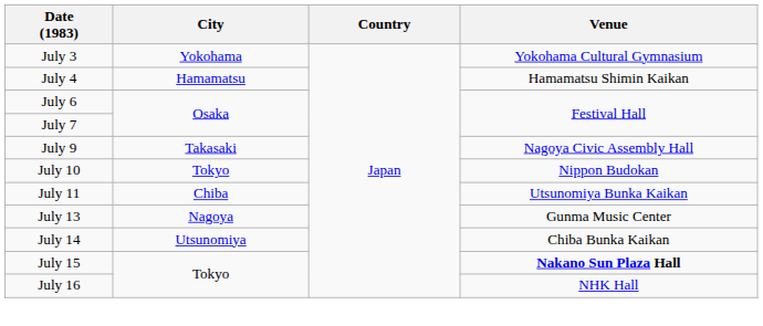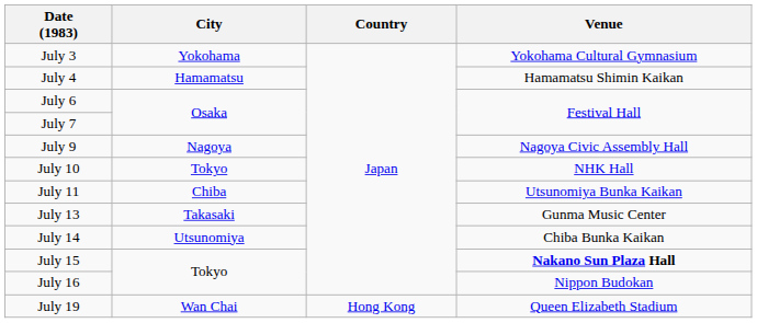July 9 | City: Takasaki -> Nagoya
July 10 | Venue: Nippon Budokan -> NHK Hall
July 13 | City: Nagoya -> Takasaki
July 16 | Venue: NHK Hall -> Nippon Budokan
+ row: July 19 | Wan Chai | Hong Kong | Queen Elizabeth Stadium
